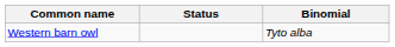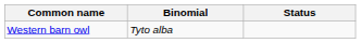columns swapped: Binomial <-> Status
